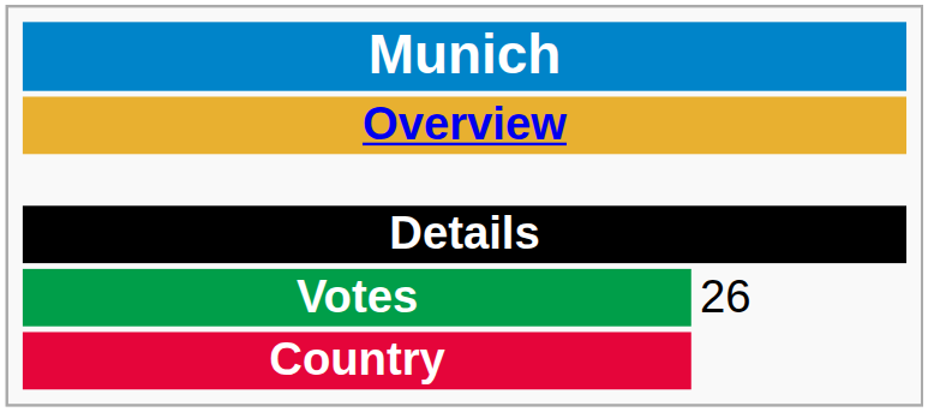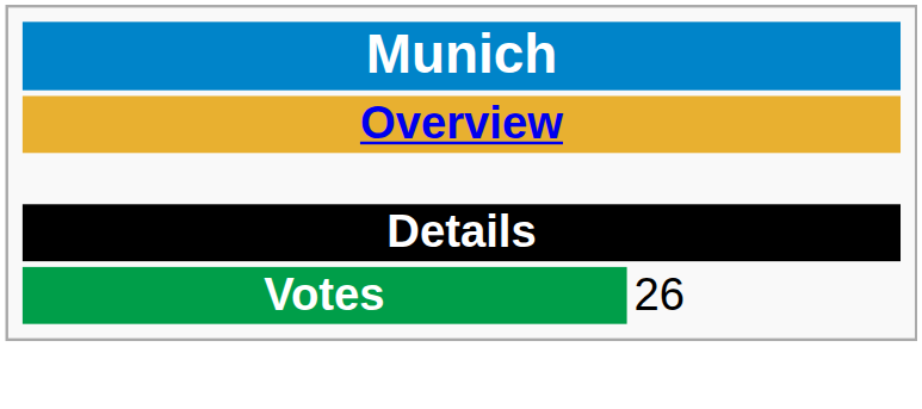- row: Country
